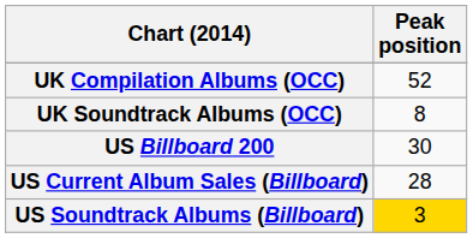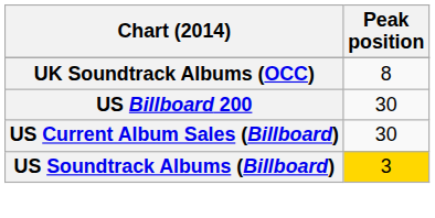- row: UK Compilation Albums (OCC) | 52
US Current Album Sales (Billboard) | Peak position: 28 -> 30
